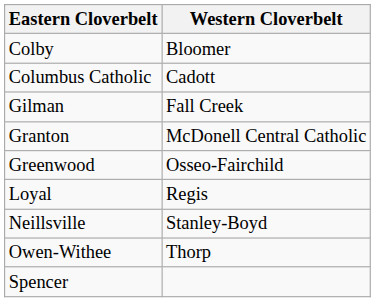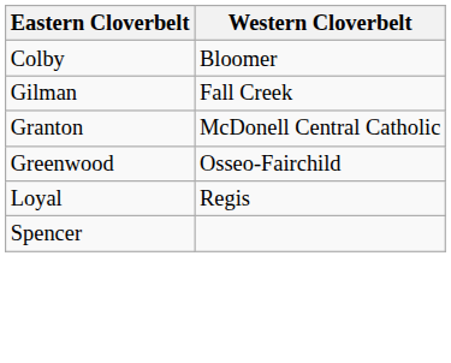- row: Columbus Catholic | Cadott
- row: Neillsville | Stanley-Boyd
- row: Owen-Withee | Thorp
